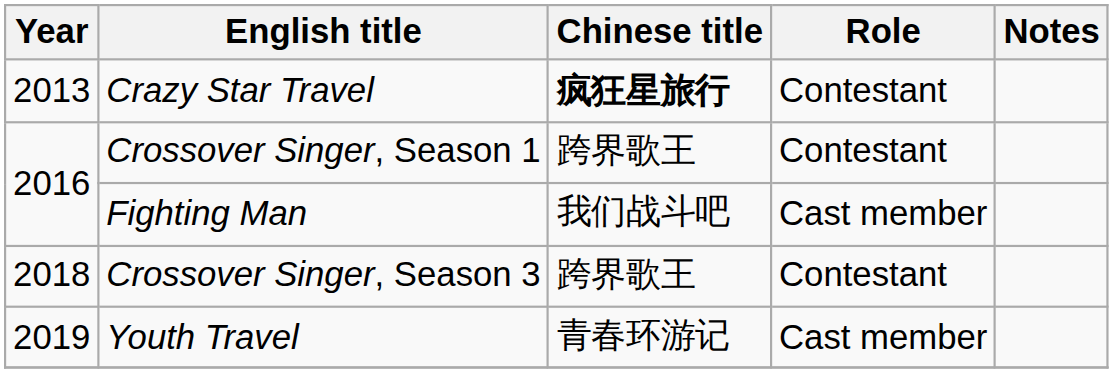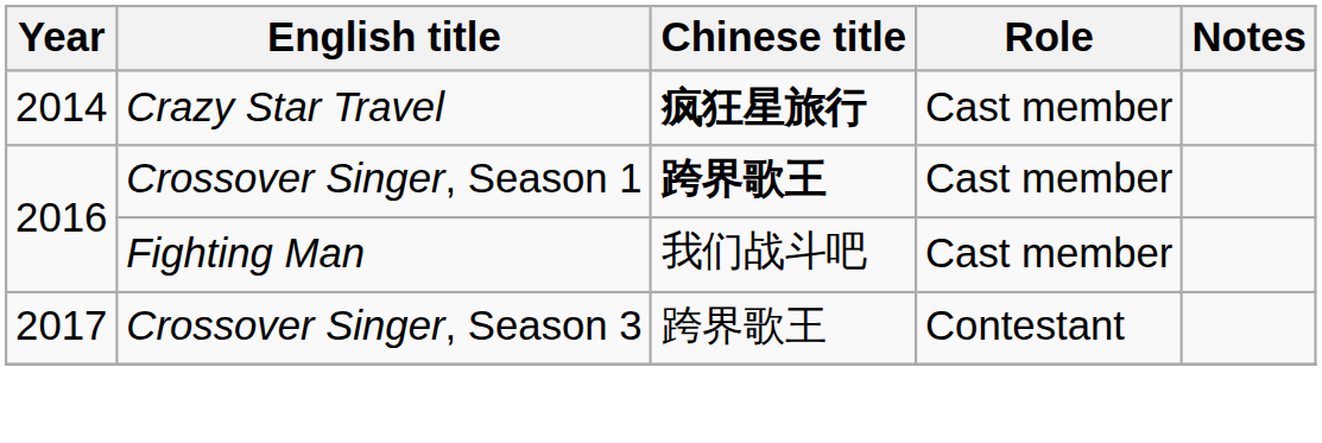Crazy Star Travel | Year: 2013 -> 2014
Crazy Star Travel | Role: Contestant -> Cast member
Crossover Singer, Season 1 | Chinese title: normal -> bold
Crossover Singer, Season 1 | Role: Contestant -> Cast member
Crossover Singer, Season 3 | Year: 2018 -> 2017
- row: 2019 | Youth Travel | 青春环游记 | Cast member
